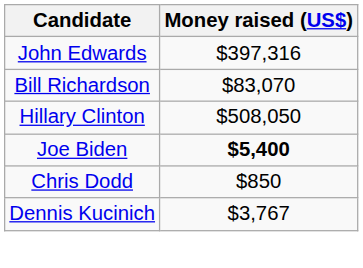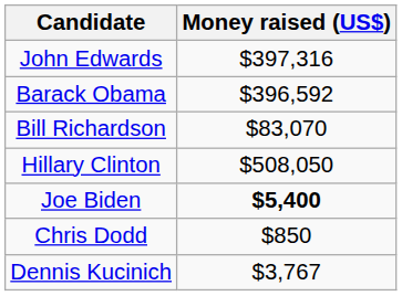+ row: Barack Obama | $396,592
